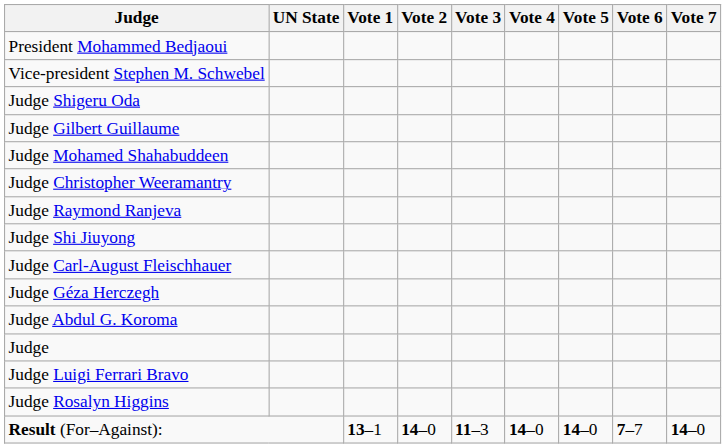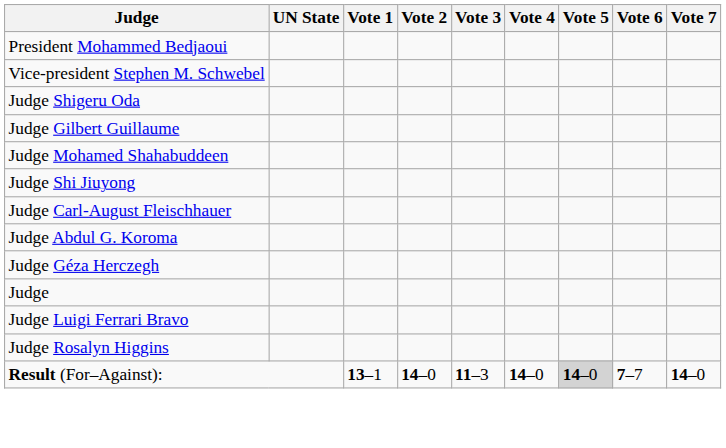- row: Judge Christopher Weeramantry
- row: Judge Raymond Ranjeva
rows swapped: Judge Abdul G. Koroma <-> Judge Géza Herczegh
Result (For–Against): | Vote 5: no background -> lightgrey background
